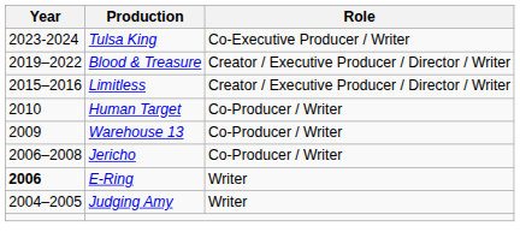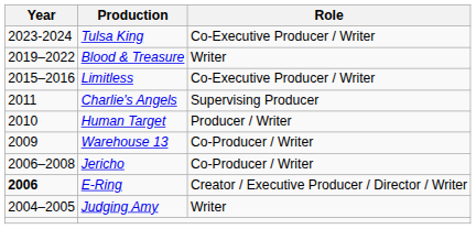Blood & Treasure | Role: Creator / Executive Producer / Director / Writer -> Writer
Limitless | Role: Creator / Executive Producer / Director / Writer -> Co-Executive Producer / Writer
+ row: 2011 | Charlie's Angels | Supervising Producer
Human Target | Role: Co-Producer / Writer -> Producer / Writer
E-Ring | Role: Writer -> Creator / Executive Producer / Director / Writer
